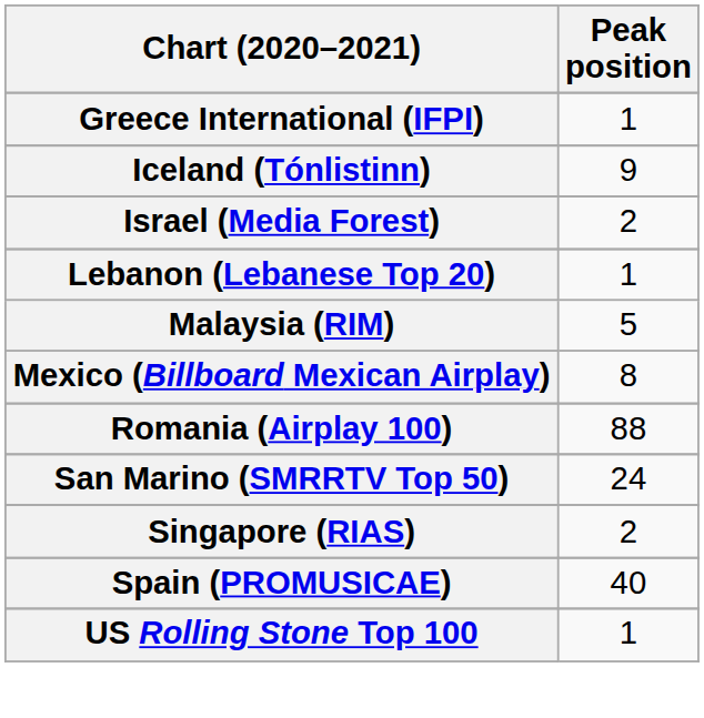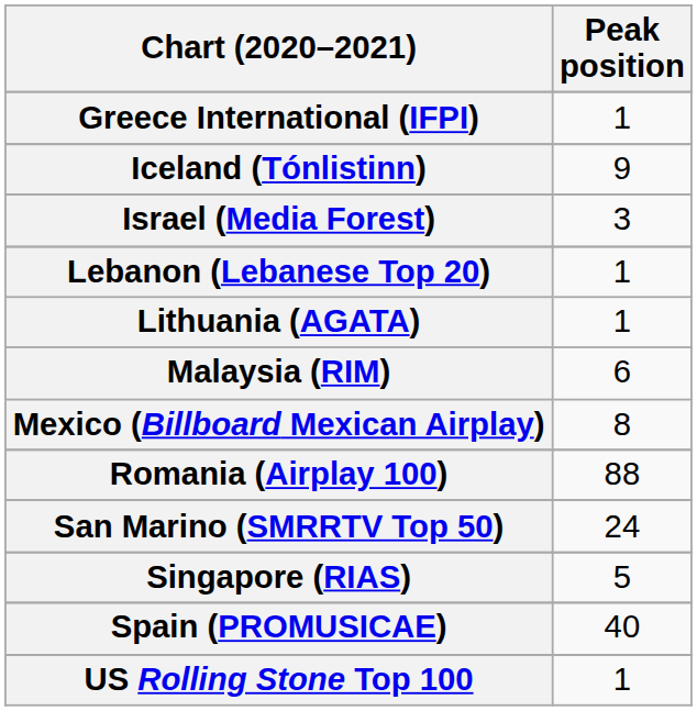Israel (Media Forest) | Peak position: 2 -> 3
+ row: Lithuania (AGATA) | 1
Malaysia (RIM) | Peak position: 5 -> 6
Singapore (RIAS) | Peak position: 2 -> 5
